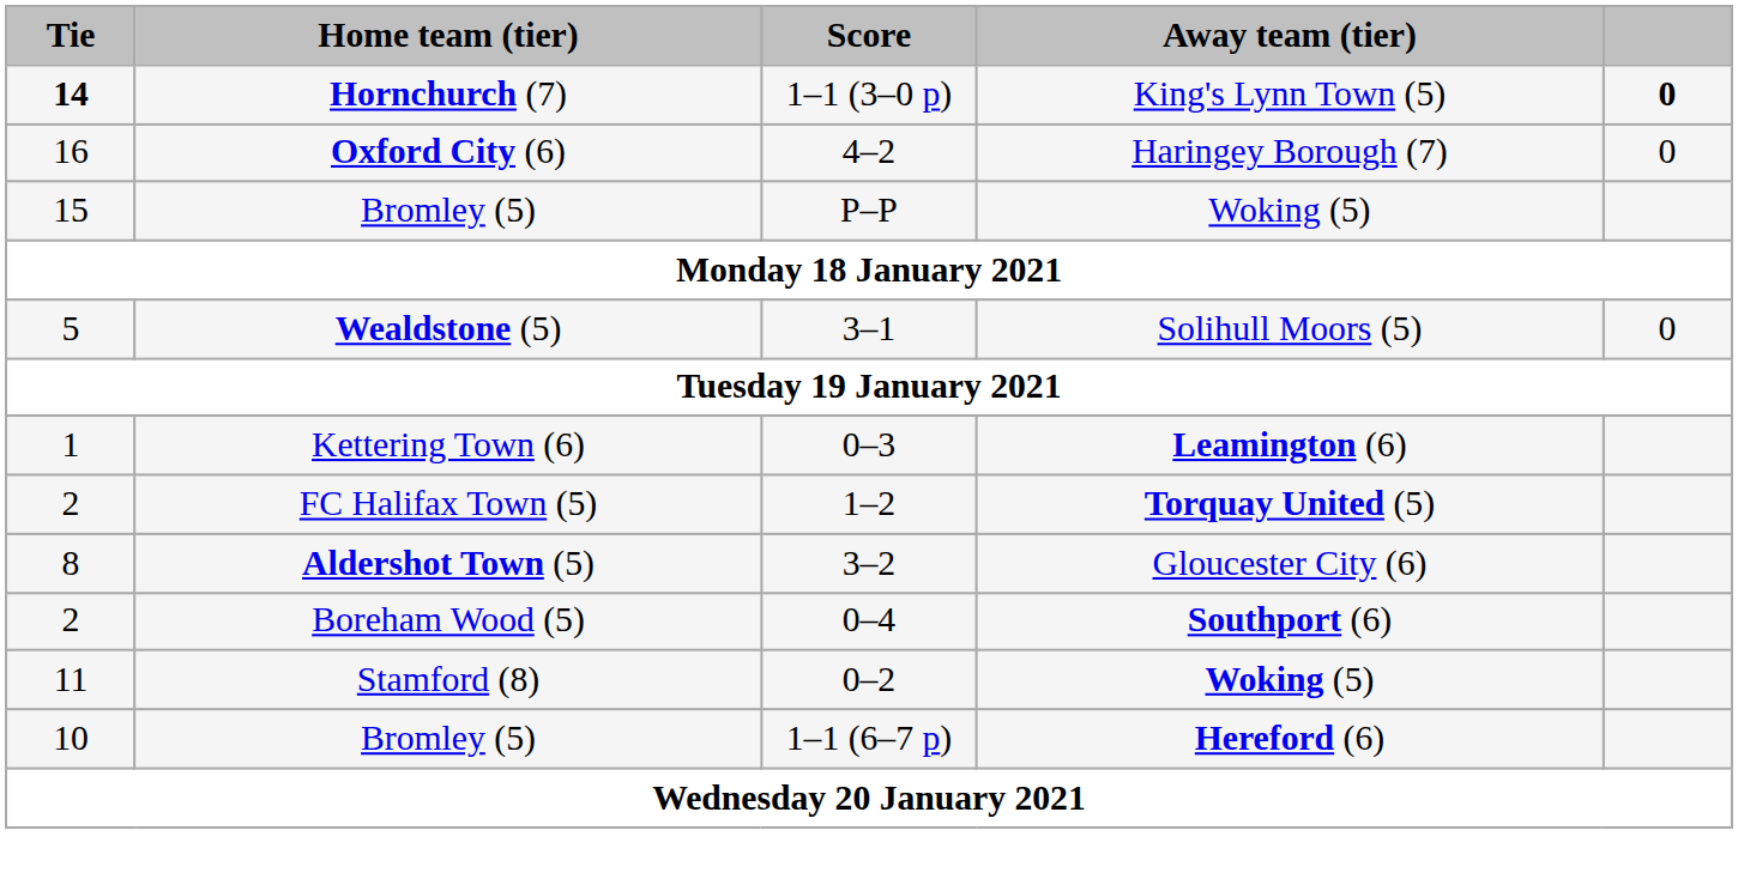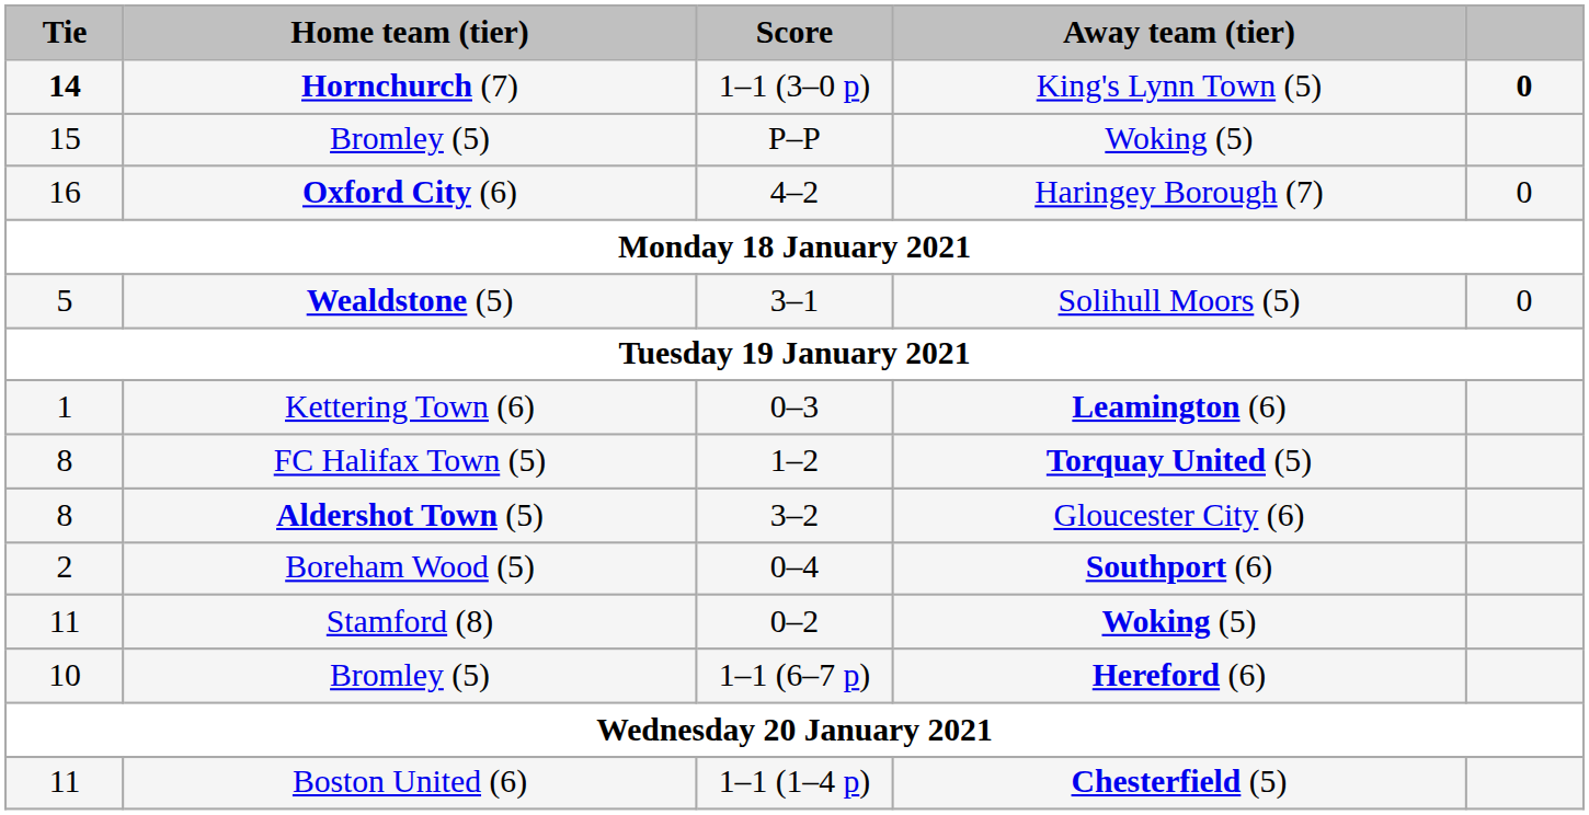rows swapped: Bromley (5) / P–P <-> Oxford City (6)
FC Halifax Town (5) | Tie: 2 -> 8
+ row: 11 | Boston United (6) | 1–1 (1–4 p) | Chesterfield (5)
